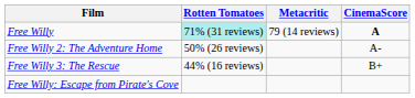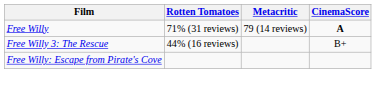Free Willy | Rotten Tomatoes: paleturquoise background -> no background
- row: Free Willy 2: The Adventure Home | 50% (26 reviews) | A-
